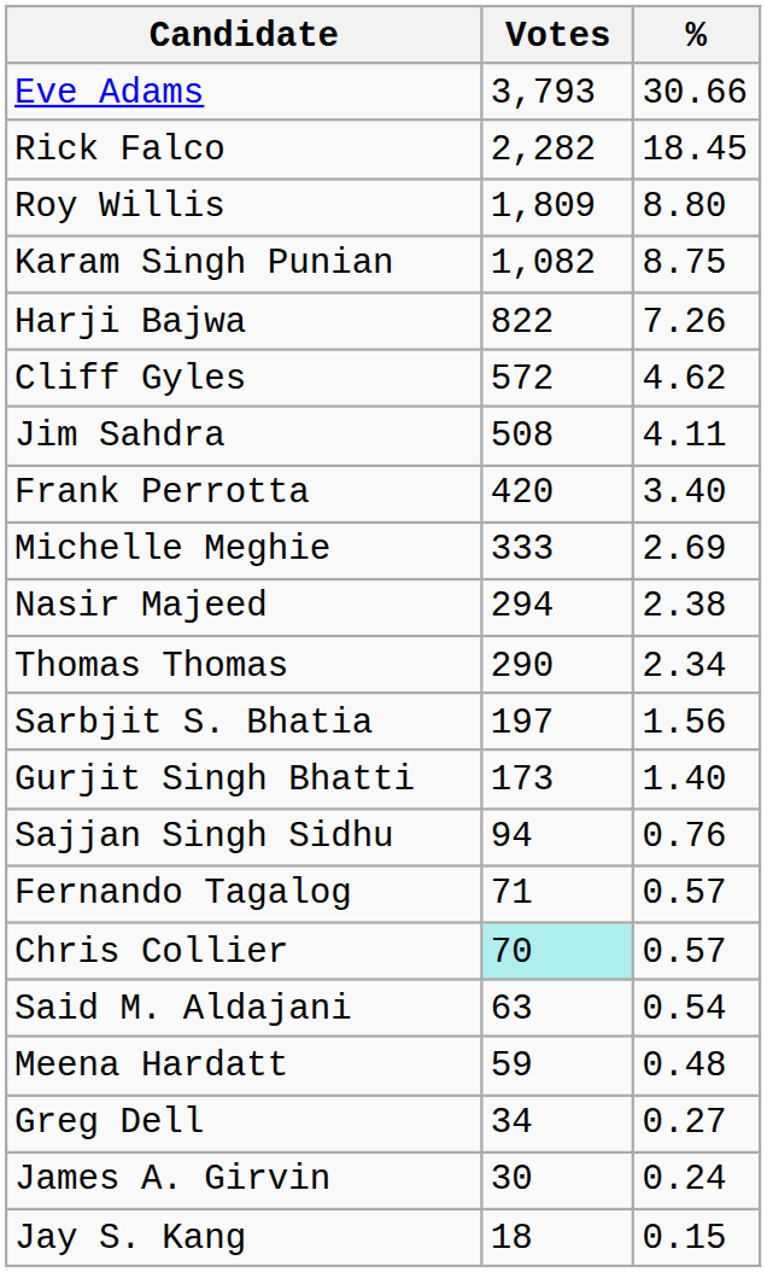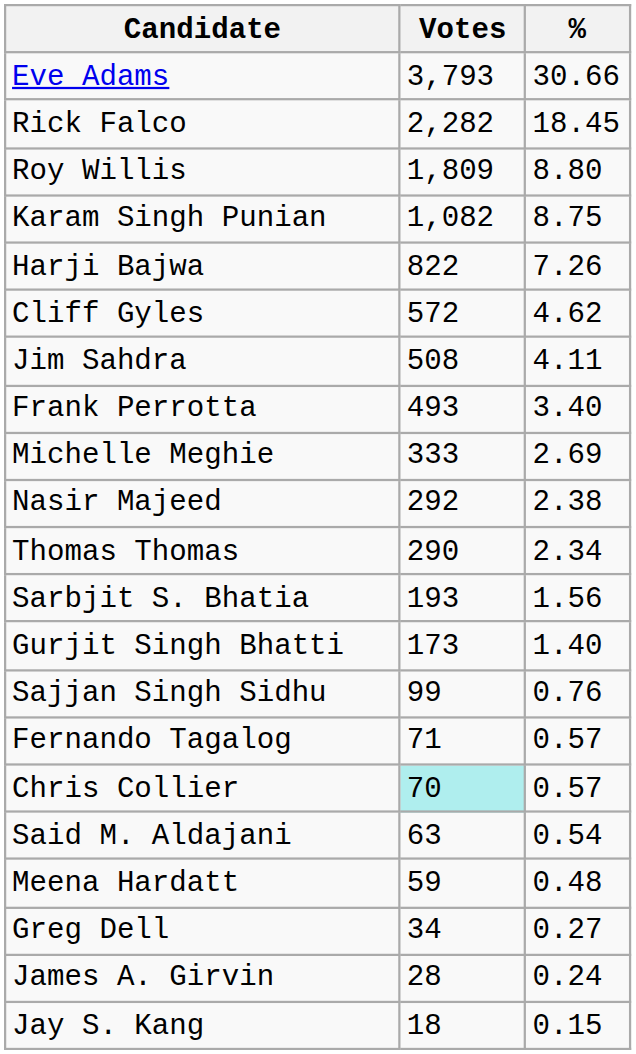Frank Perrotta | Votes: 420 -> 493
Nasir Majeed | Votes: 294 -> 292
Sarbjit S. Bhatia | Votes: 197 -> 193
Sajjan Singh Sidhu | Votes: 94 -> 99
James A. Girvin | Votes: 30 -> 28
